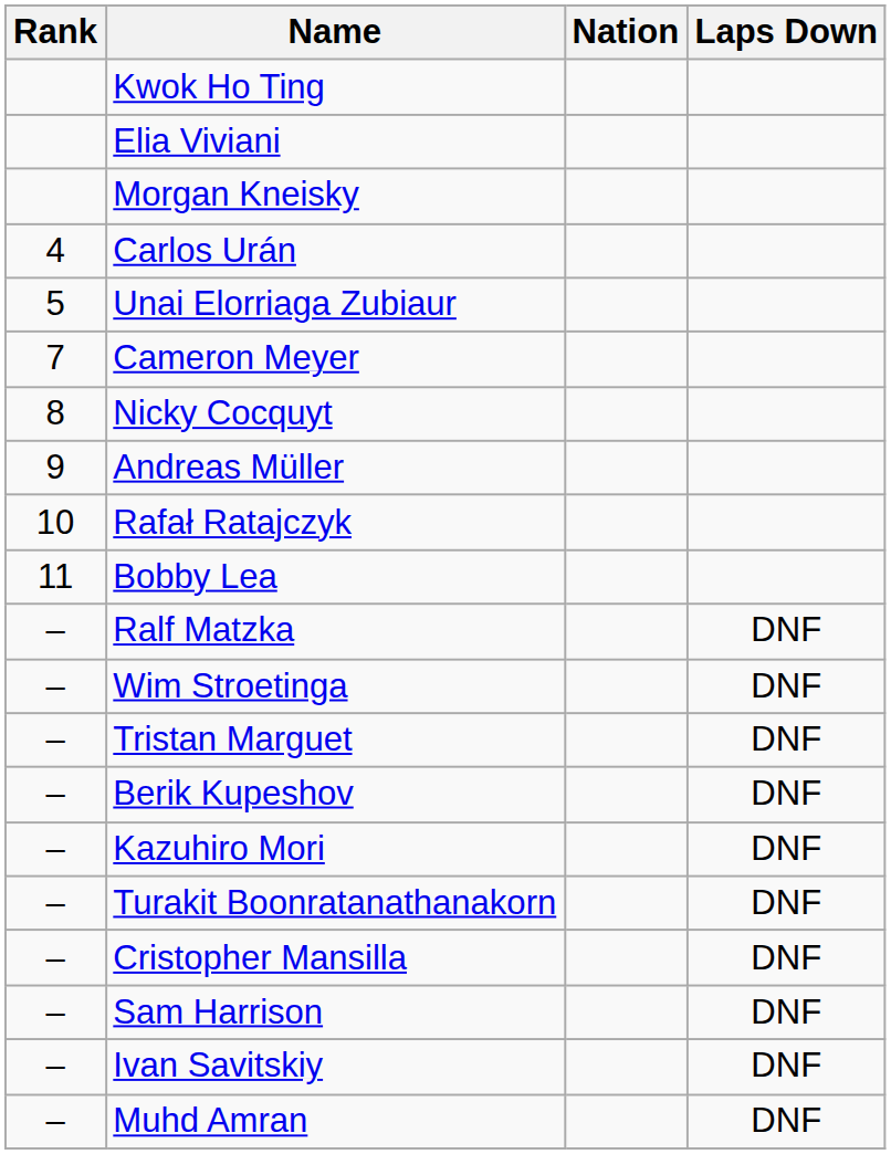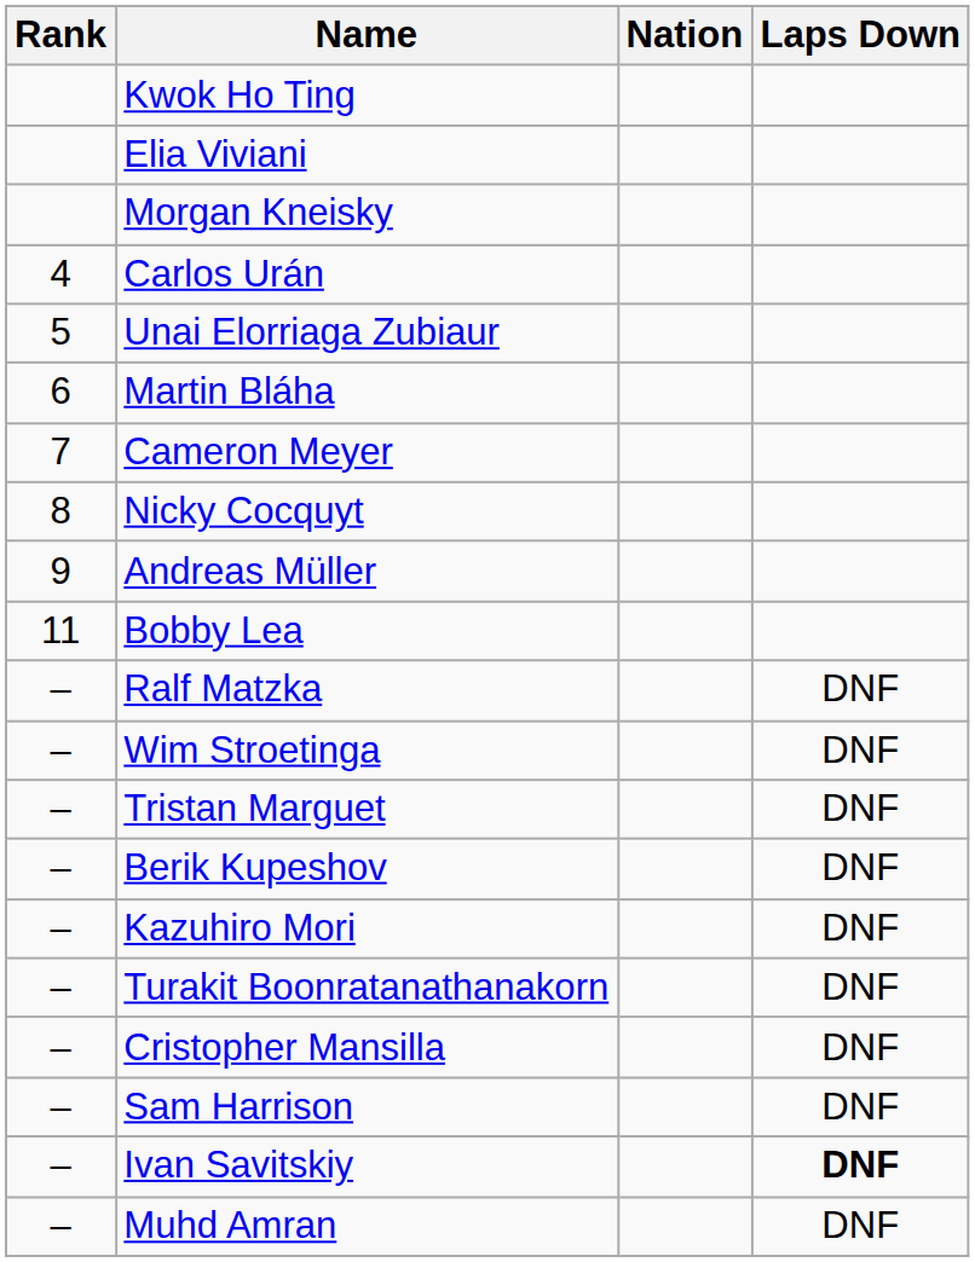+ row: 6 | Martin Bláha
- row: 10 | Rafał Ratajczyk
Ivan Savitskiy | Laps Down: normal -> bold
